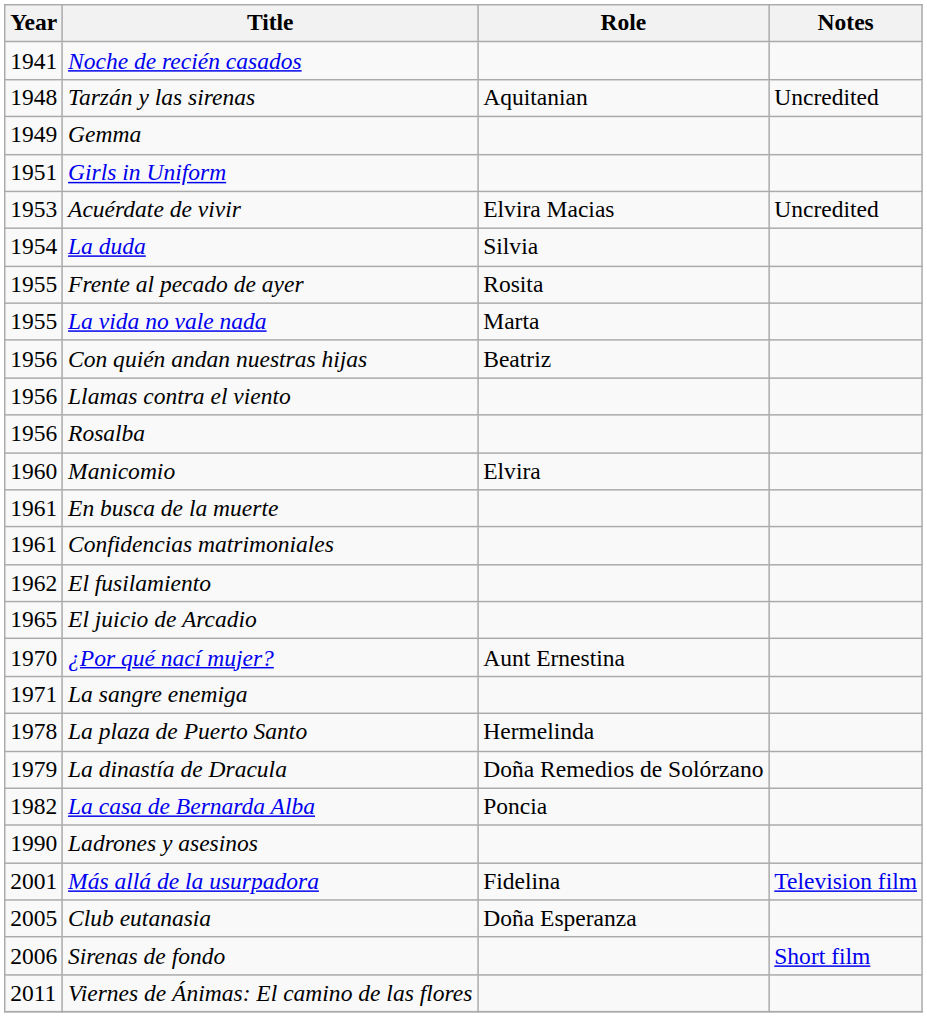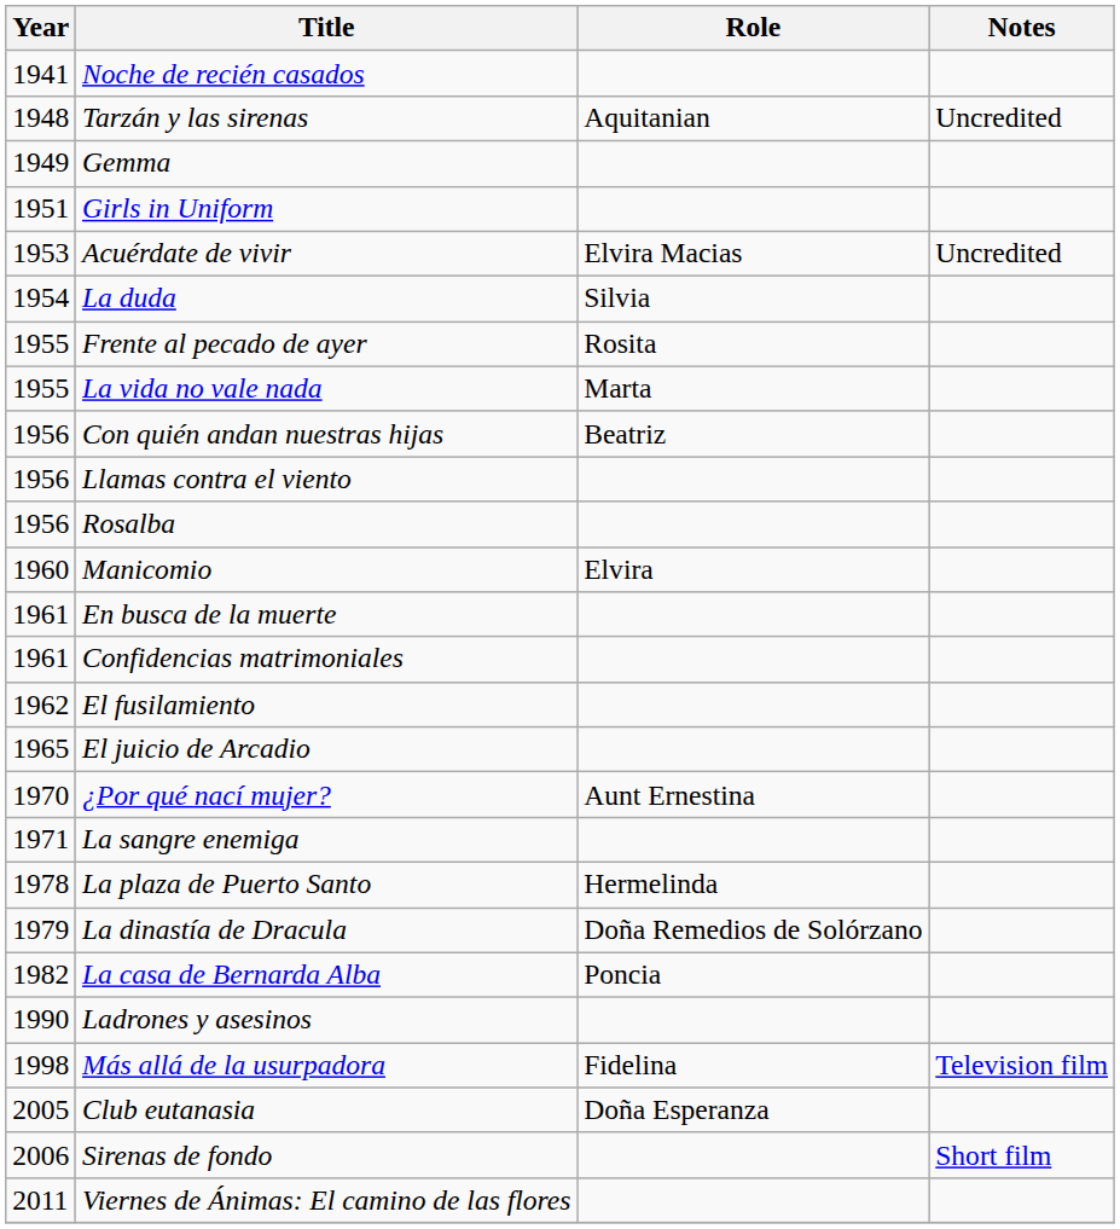Más allá de la usurpadora | Year: 2001 -> 1998
